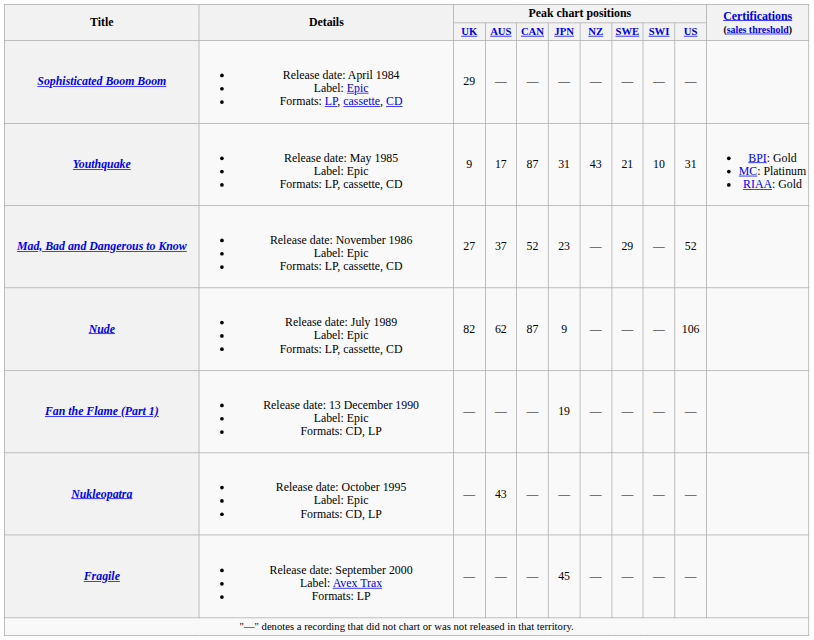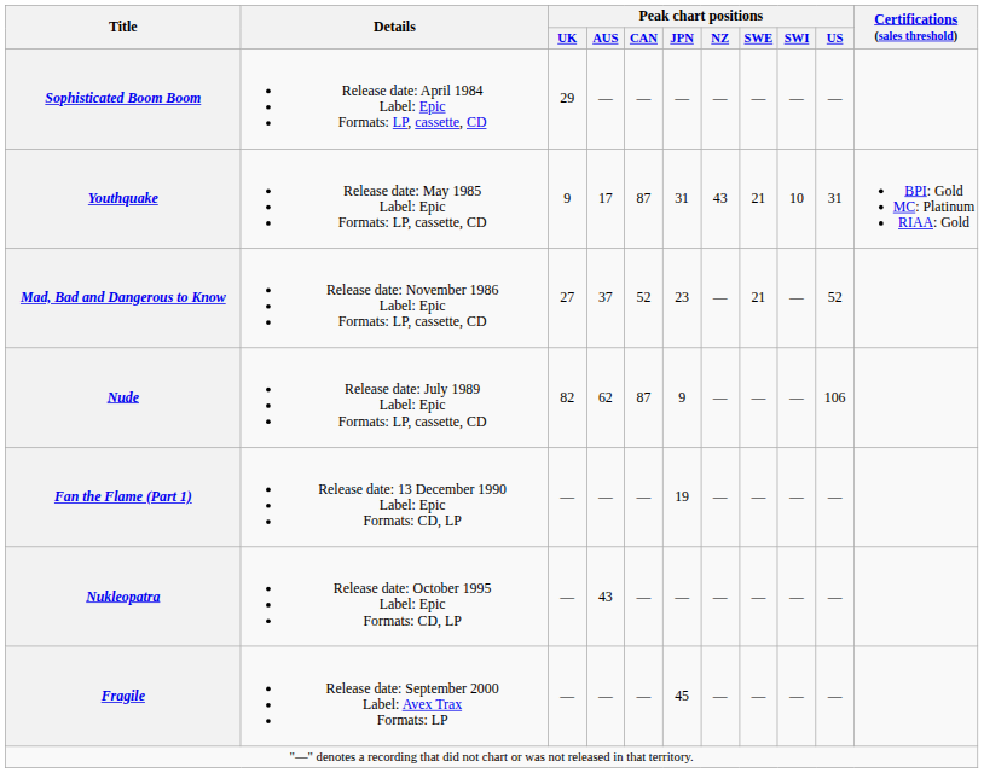Mad, Bad and Dangerous to Know | Peak chart positions / SWE: 29 -> 21
